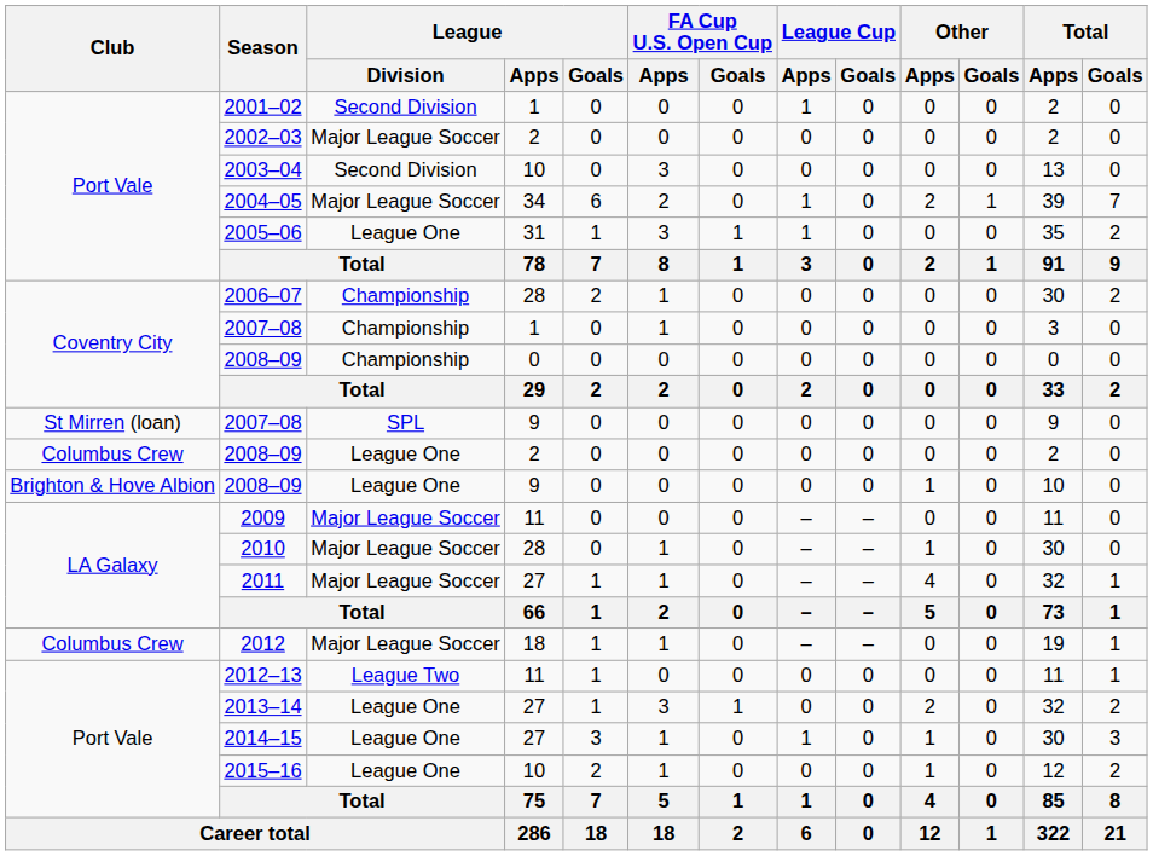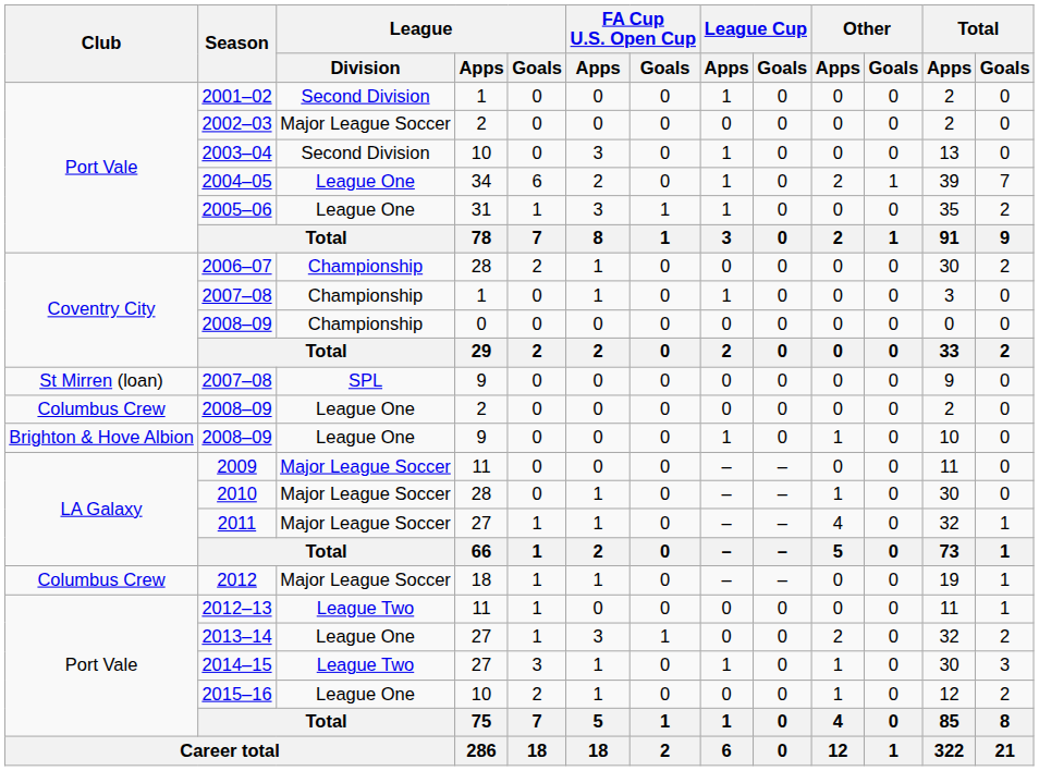2003–04 | League Cup / Apps: 0 -> 1
2004–05 | League / Division: Major League Soccer -> League One
2007–08 / 1 | League Cup / Apps: 0 -> 1
2008–09 / 9 | League Cup / Apps: 0 -> 1
2014–15 | League / Division: League One -> League Two
